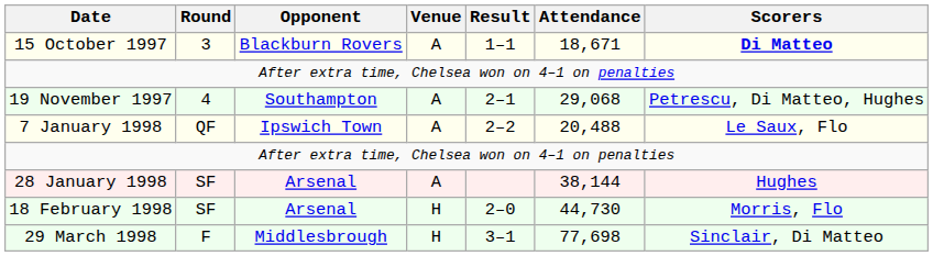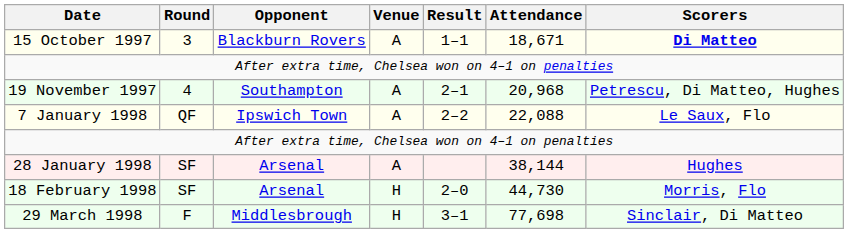19 November 1997 | Attendance: 29,068 -> 20,968
7 January 1998 | Attendance: 20,488 -> 22,088
